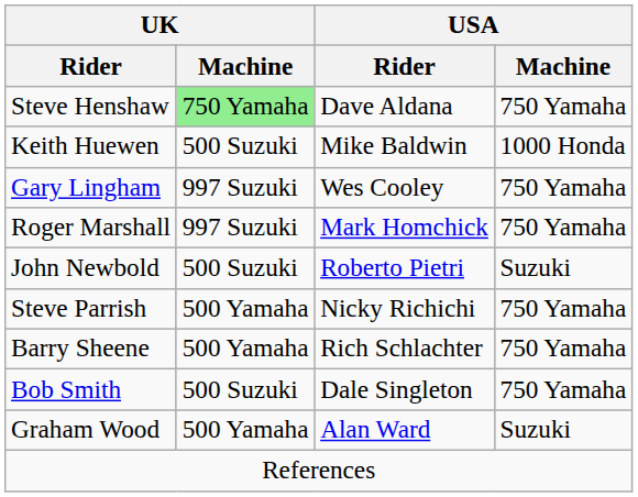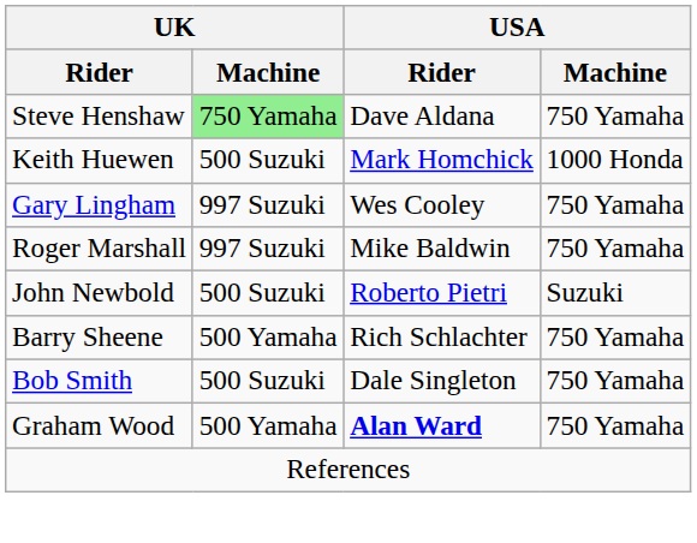Keith Huewen | USA / Rider: Mike Baldwin -> Mark Homchick
Roger Marshall | USA / Rider: Mark Homchick -> Mike Baldwin
- row: Steve Parrish | 500 Yamaha | Nicky Richichi | 750 Yamaha
Graham Wood | USA / Rider: normal -> bold
Graham Wood | USA / Machine: Suzuki -> 750 Yamaha
